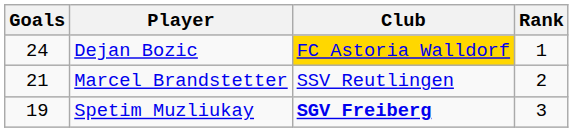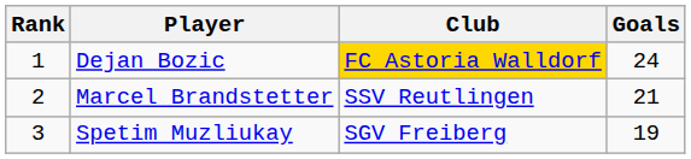columns swapped: Rank <-> Goals
Spetim Muzliukay | Club: bold -> normal
